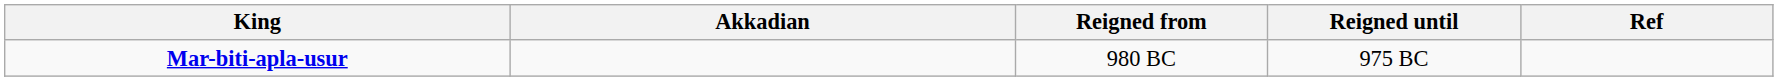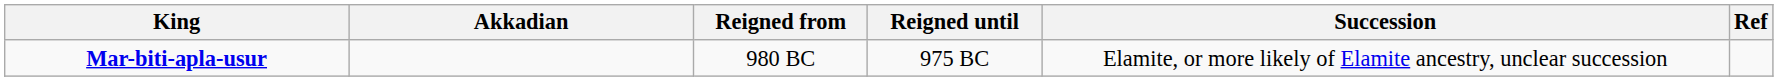+ column: Succession | Elamite, or more likely of Elamite ancestry, unclear succession
